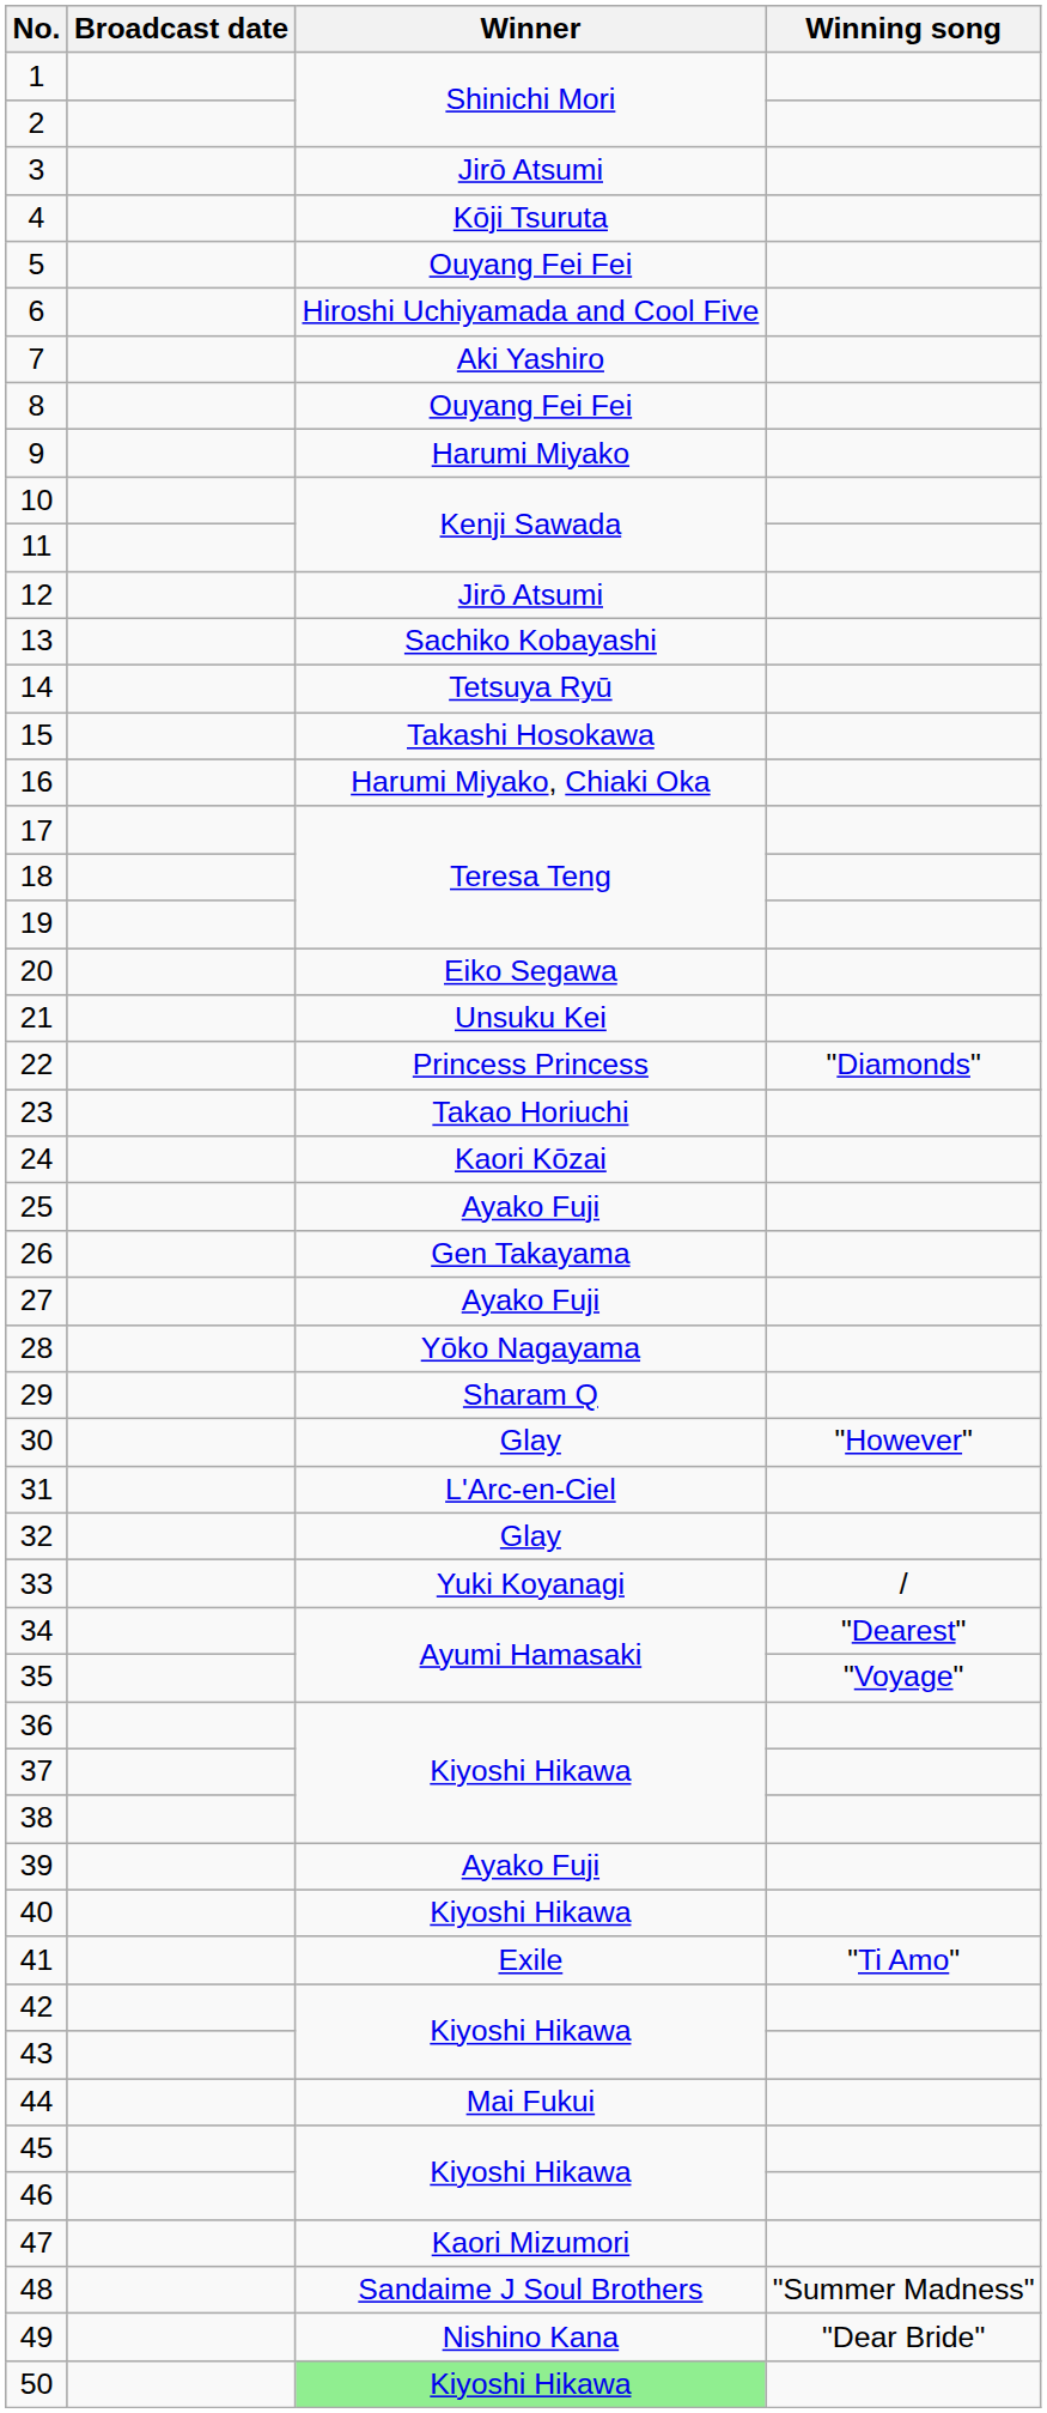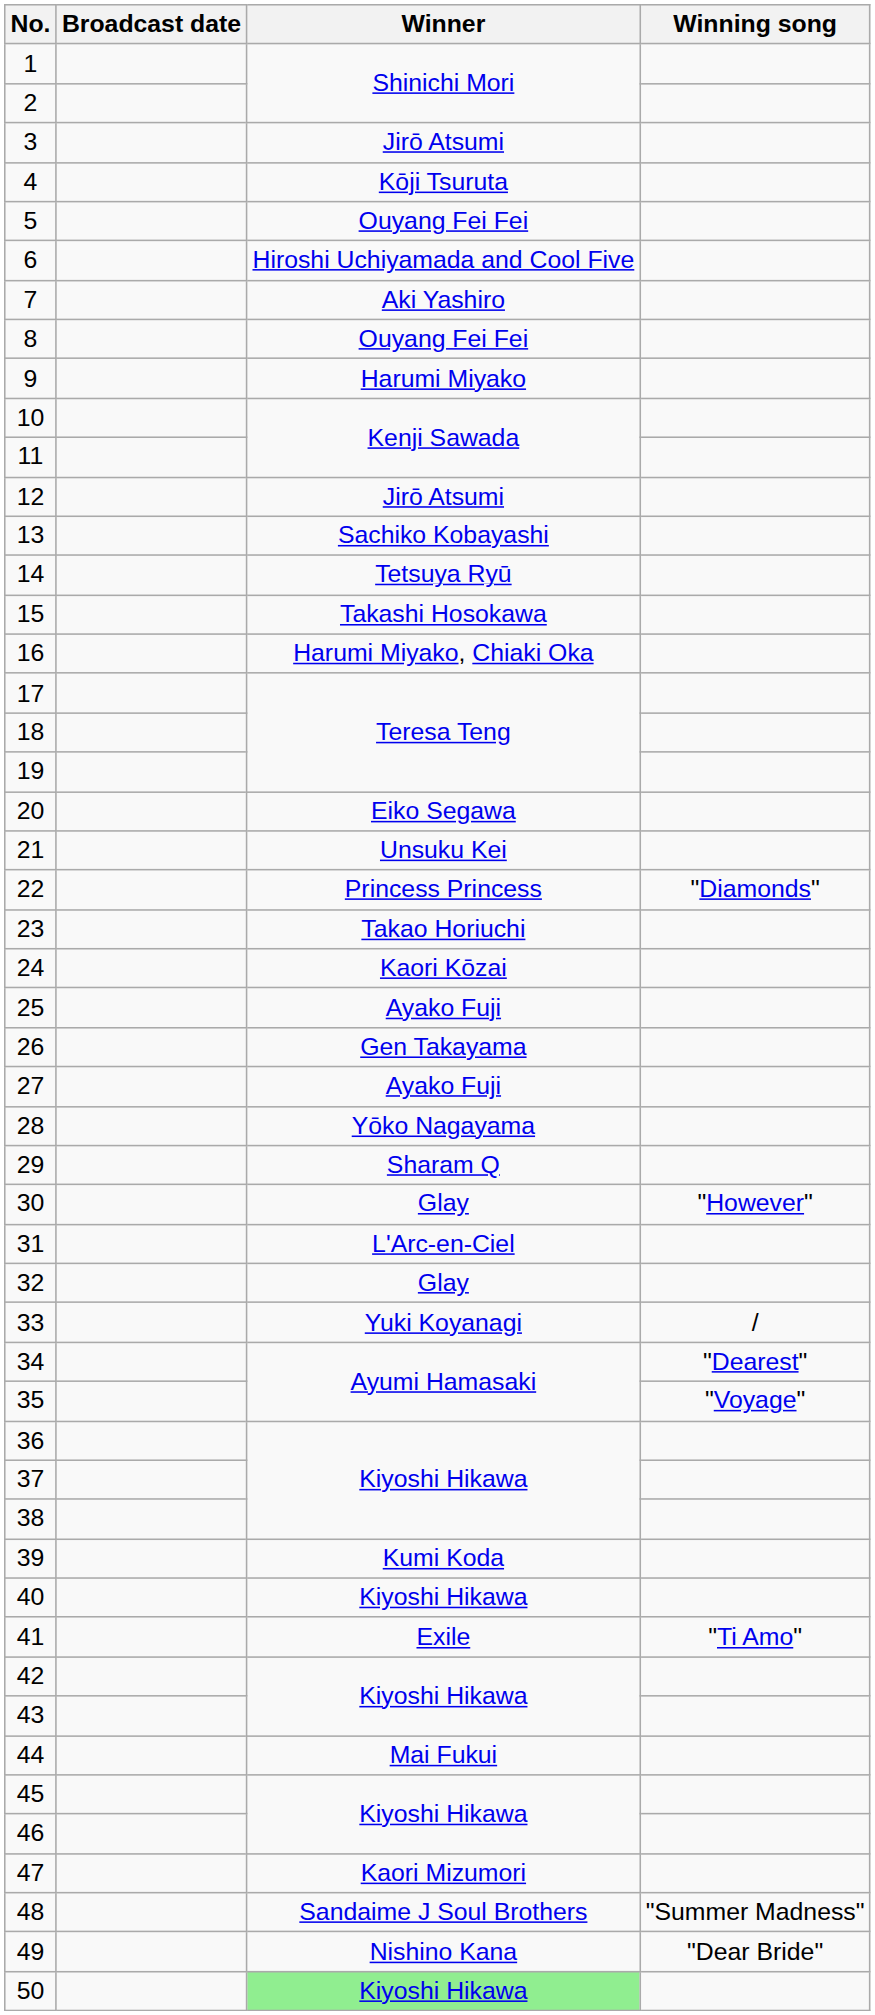39 | Winner: Ayako Fuji -> Kumi Koda
